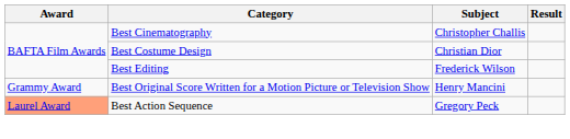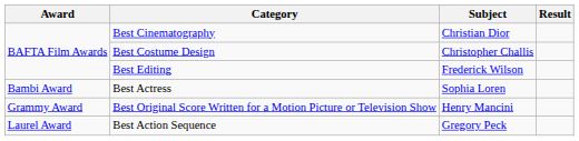Best Cinematography | Subject: Christopher Challis -> Christian Dior
Best Costume Design | Subject: Christian Dior -> Christopher Challis
+ row: Bambi Award | Best Actress | Sophia Loren
Best Action Sequence | Award: lightsalmon background -> no background
